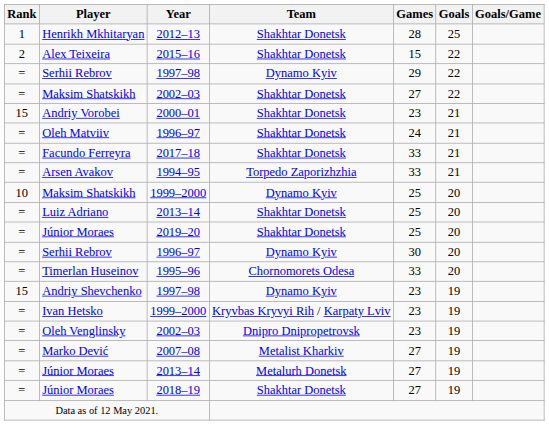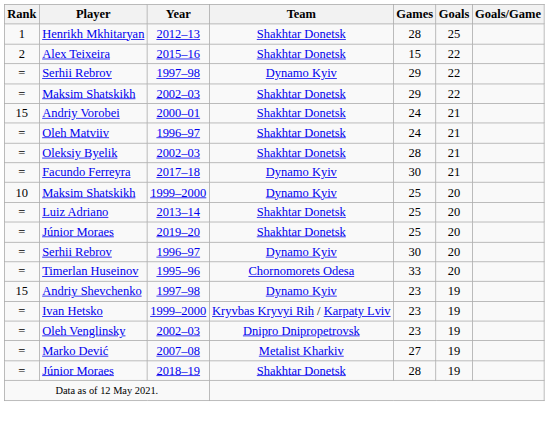Maksim Shatskikh / 2002–03 | Games: 27 -> 29
Andriy Vorobei | Games: 23 -> 24
+ row: = | Oleksiy Byelik | 2002–03 | Shakhtar Donetsk | 28 | 21
Facundo Ferreyra | Team: Shakhtar Donetsk -> Dynamo Kyiv
Facundo Ferreyra | Games: 33 -> 30
- row: = | Arsen Avakov | 1994–95 | Torpedo Zaporizhzhia | 33 | 21
- row: = | Júnior Moraes | 2013–14 | Metalurh Donetsk | 27 | 19
Júnior Moraes / 2018–19 | Games: 27 -> 28
